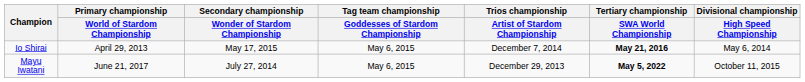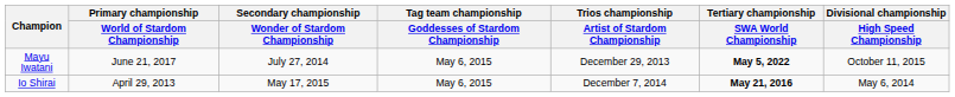rows swapped: Io Shirai <-> Mayu Iwatani
